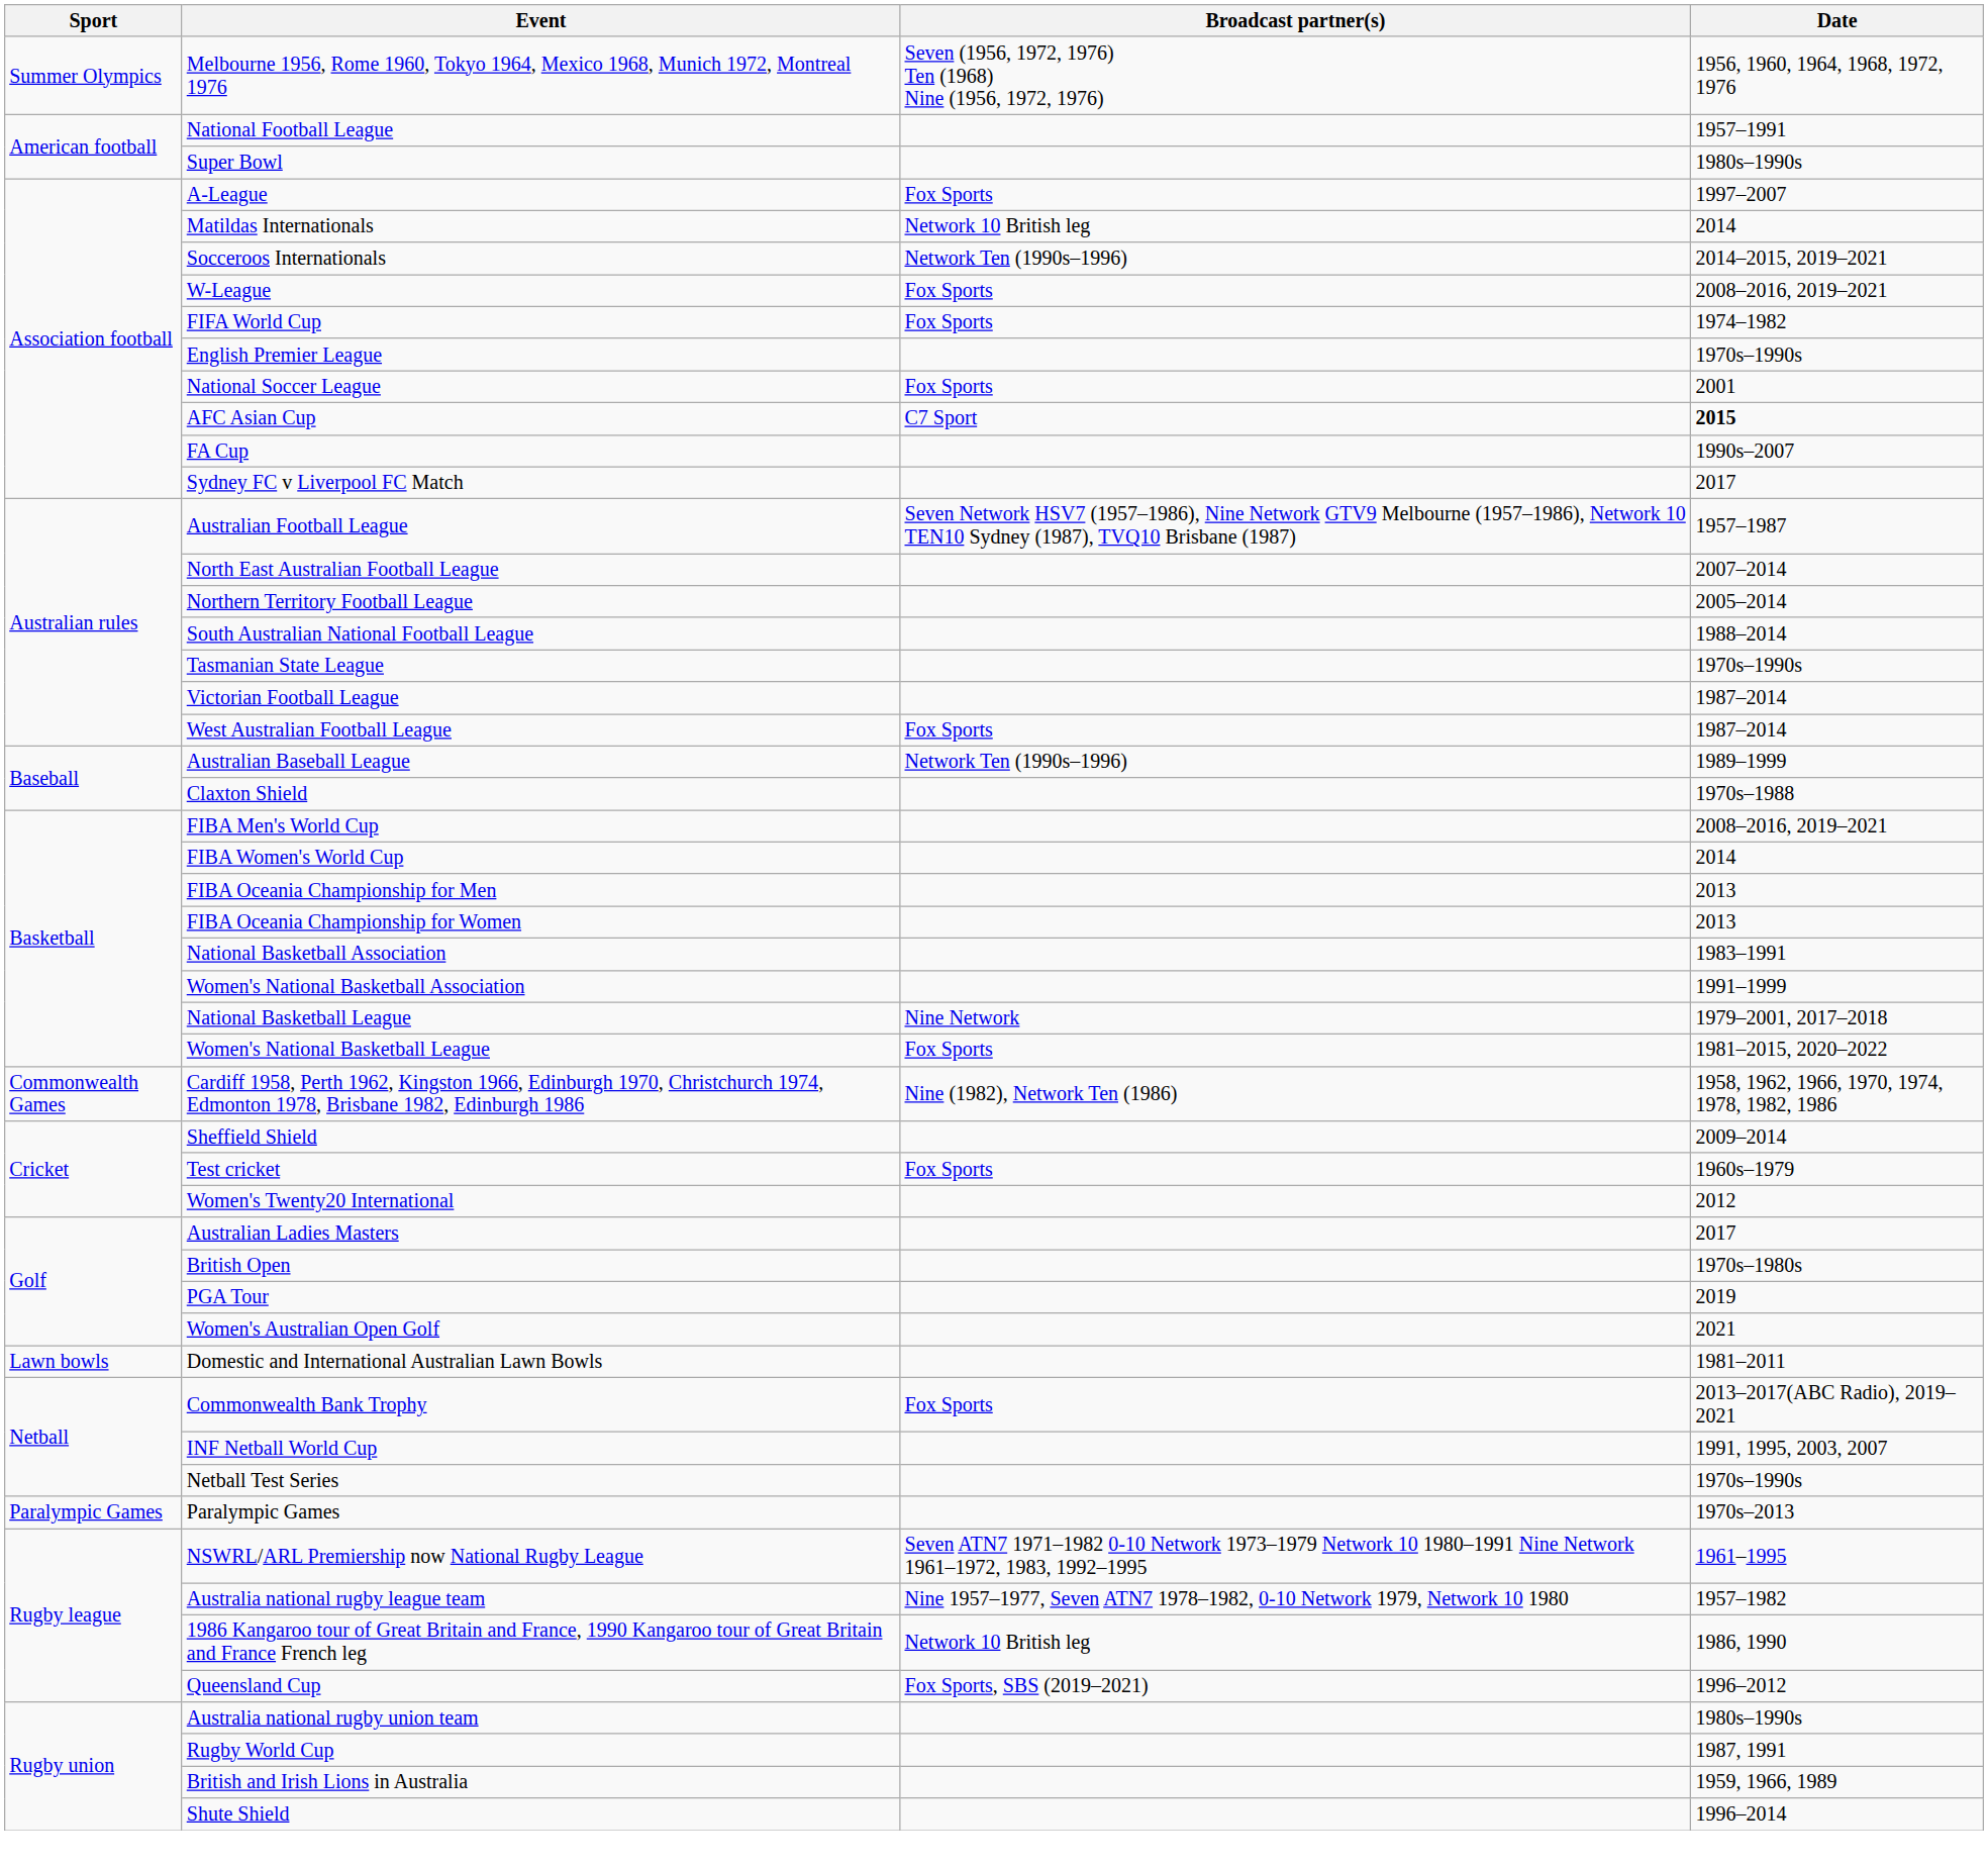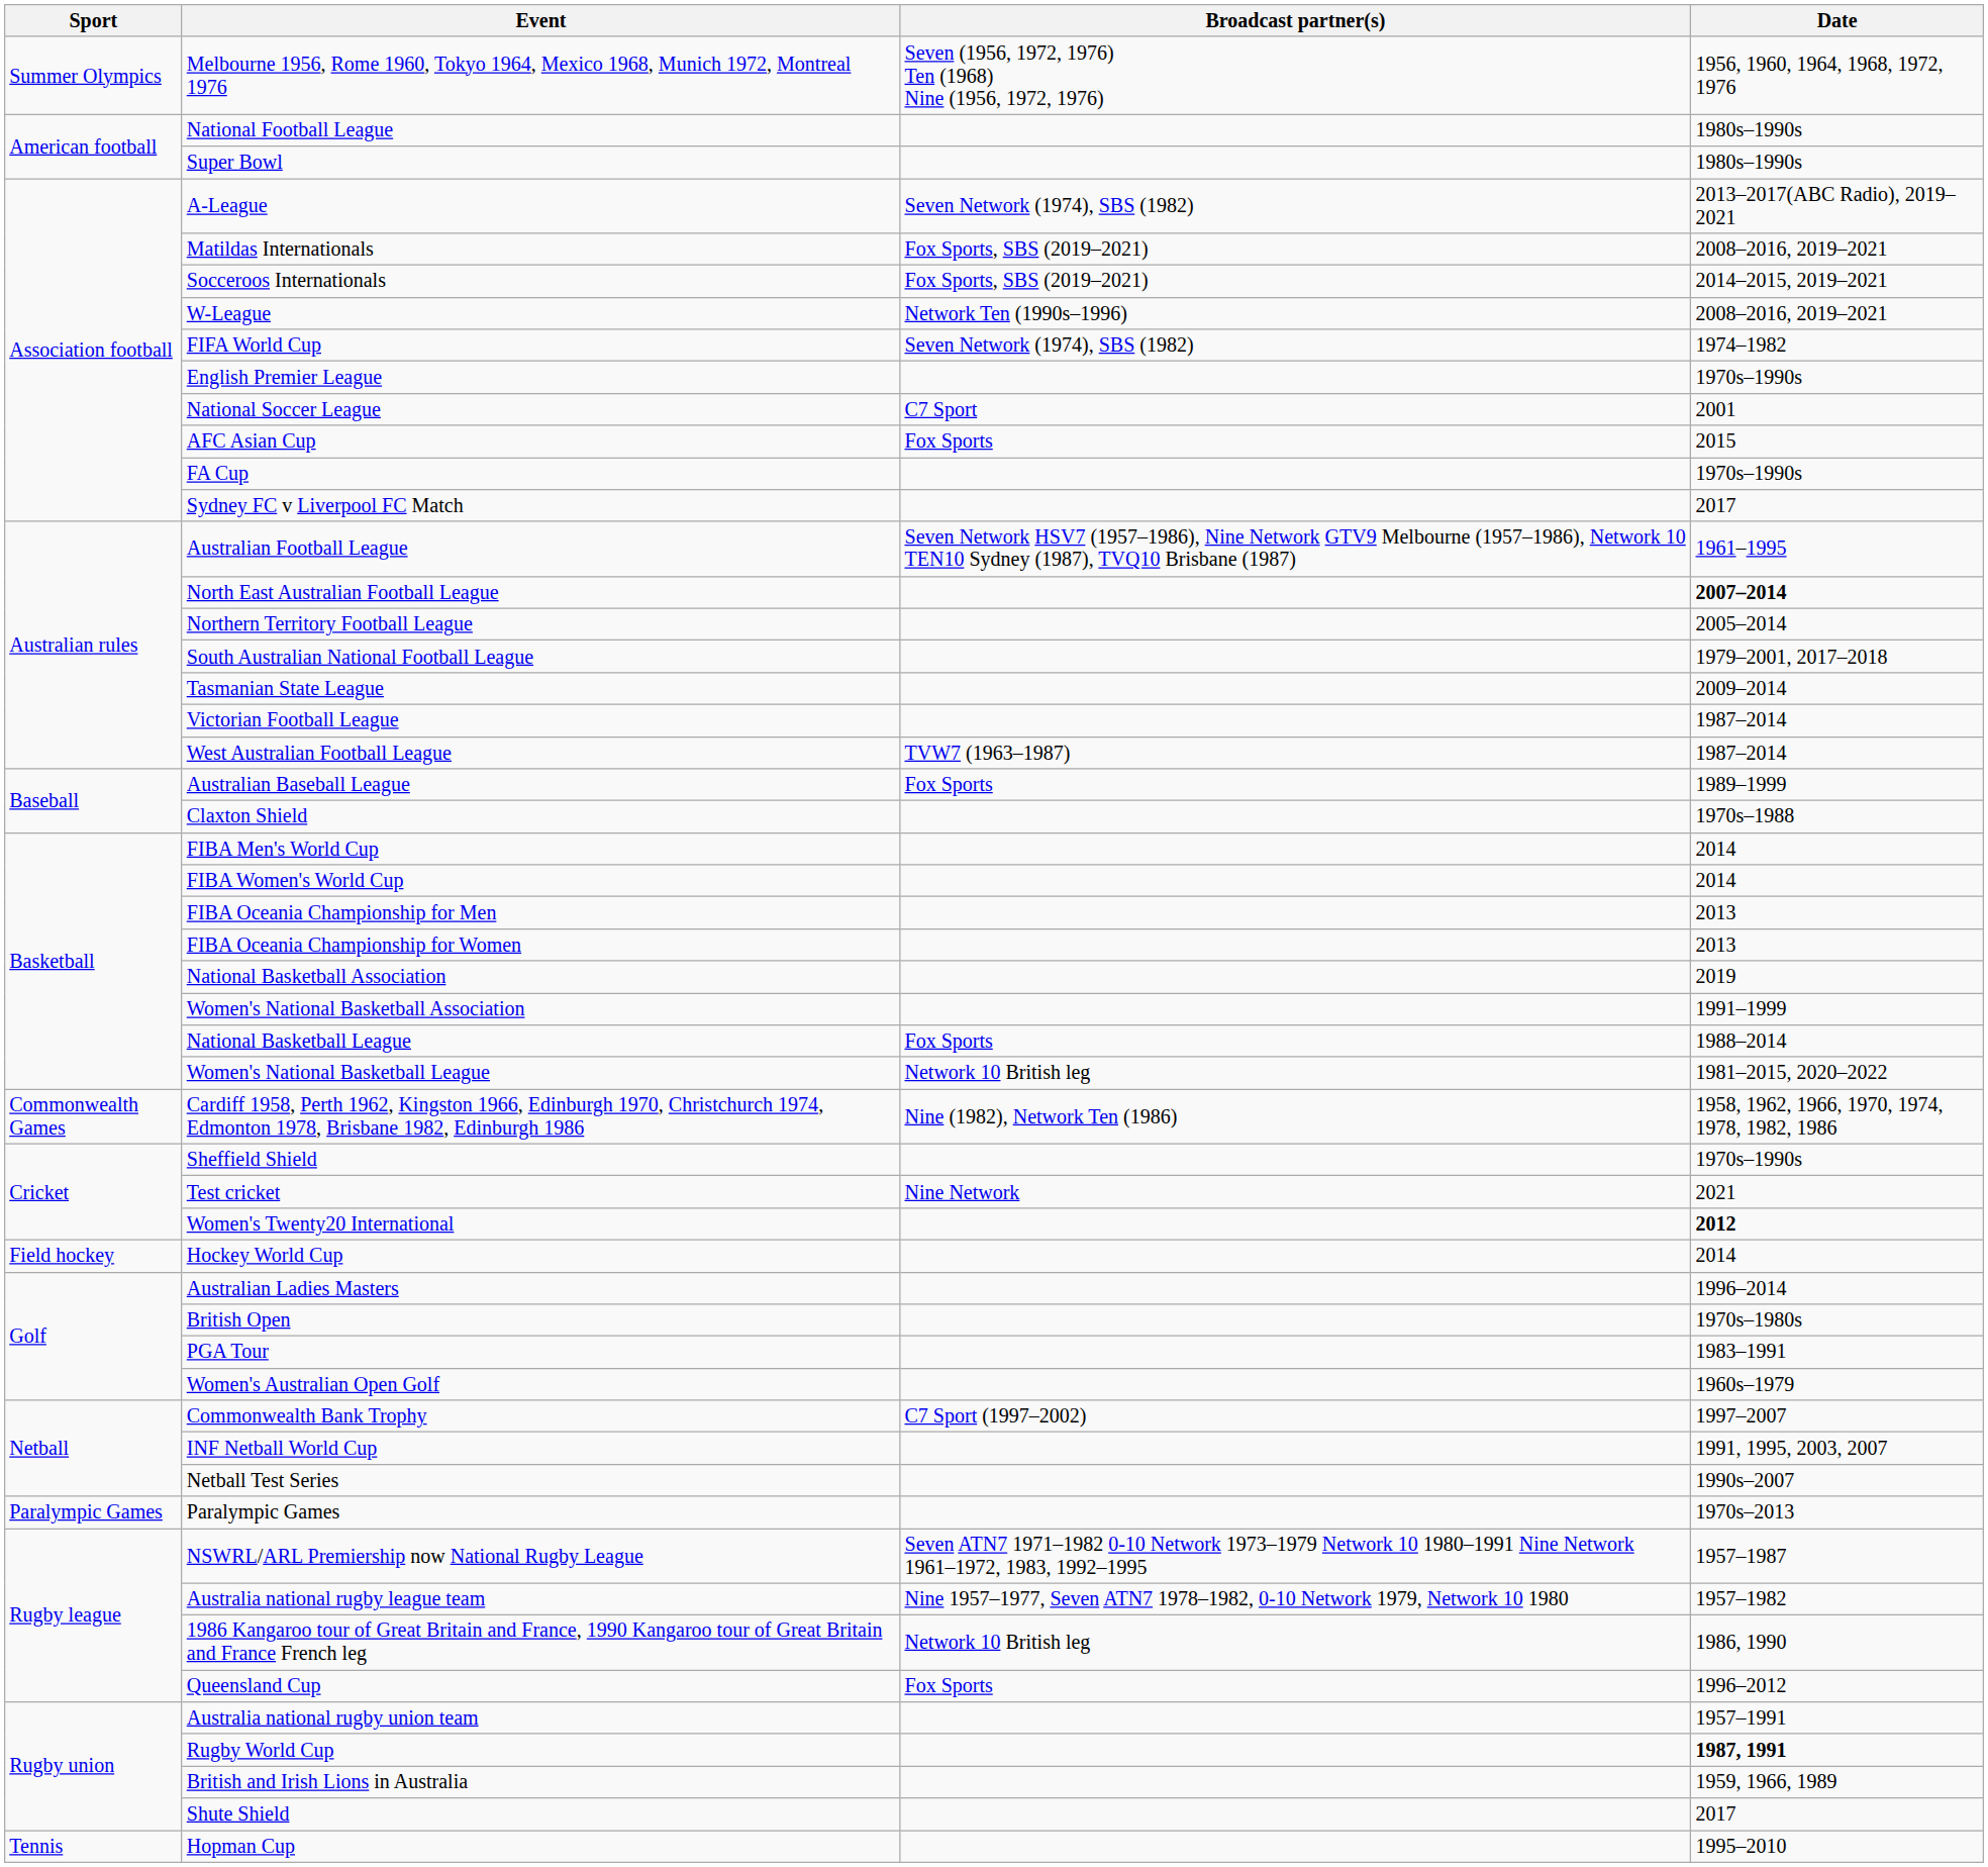National Football League | Date: 1957–1991 -> 1980s–1990s
A-League | Broadcast partner(s): Fox Sports -> Seven Network (1974), SBS (1982)
A-League | Date: 1997–2007 -> 2013–2017(ABC Radio), 2019–2021
Matildas Internationals | Broadcast partner(s): Network 10 British leg -> Fox Sports, SBS (2019–2021)
Matildas Internationals | Date: 2014 -> 2008–2016, 2019–2021
Socceroos Internationals | Broadcast partner(s): Network Ten (1990s–1996) -> Fox Sports, SBS (2019–2021)
W-League | Broadcast partner(s): Fox Sports -> Network Ten (1990s–1996)
FIFA World Cup | Broadcast partner(s): Fox Sports -> Seven Network (1974), SBS (1982)
National Soccer League | Broadcast partner(s): Fox Sports -> C7 Sport
AFC Asian Cup | Broadcast partner(s): C7 Sport -> Fox Sports
AFC Asian Cup | Date: bold -> normal
FA Cup | Date: 1990s–2007 -> 1970s–1990s
Australian Football League | Date: 1957–1987 -> 1961–1995
North East Australian Football League | Date: normal -> bold
South Australian National Football League | Date: 1988–2014 -> 1979–2001, 2017–2018
Tasmanian State League | Date: 1970s–1990s -> 2009–2014
West Australian Football League | Broadcast partner(s): Fox Sports -> TVW7 (1963–1987)
Australian Baseball League | Broadcast partner(s): Network Ten (1990s–1996) -> Fox Sports
FIBA Men's World Cup | Date: 2008–2016, 2019–2021 -> 2014
National Basketball Association | Date: 1983–1991 -> 2019
National Basketball League | Broadcast partner(s): Nine Network -> Fox Sports
National Basketball League | Date: 1979–2001, 2017–2018 -> 1988–2014
Women's National Basketball League | Broadcast partner(s): Fox Sports -> Network 10 British leg
Sheffield Shield | Date: 2009–2014 -> 1970s–1990s
Test cricket | Broadcast partner(s): Fox Sports -> Nine Network
Test cricket | Date: 1960s–1979 -> 2021
Women's Twenty20 International | Date: normal -> bold
+ row: Field hockey | Hockey World Cup | 2014
Australian Ladies Masters | Date: 2017 -> 1996–2014
PGA Tour | Date: 2019 -> 1983–1991
Women's Australian Open Golf | Date: 2021 -> 1960s–1979
- row: Lawn bowls | Domestic and International Australian Lawn Bowls | 1981–2011
Commonwealth Bank Trophy | Broadcast partner(s): Fox Sports -> C7 Sport (1997–2002)
Commonwealth Bank Trophy | Date: 2013–2017(ABC Radio), 2019–2021 -> 1997–2007
Netball Test Series | Date: 1970s–1990s -> 1990s–2007
NSWRL/ARL Premiership now National Rugby League | Date: 1961–1995 -> 1957–1987
Queensland Cup | Broadcast partner(s): Fox Sports, SBS (2019–2021) -> Fox Sports
Australia national rugby union team | Date: 1980s–1990s -> 1957–1991
Rugby World Cup | Date: normal -> bold
Shute Shield | Date: 1996–2014 -> 2017
+ row: Tennis | Hopman Cup | 1995–2010
